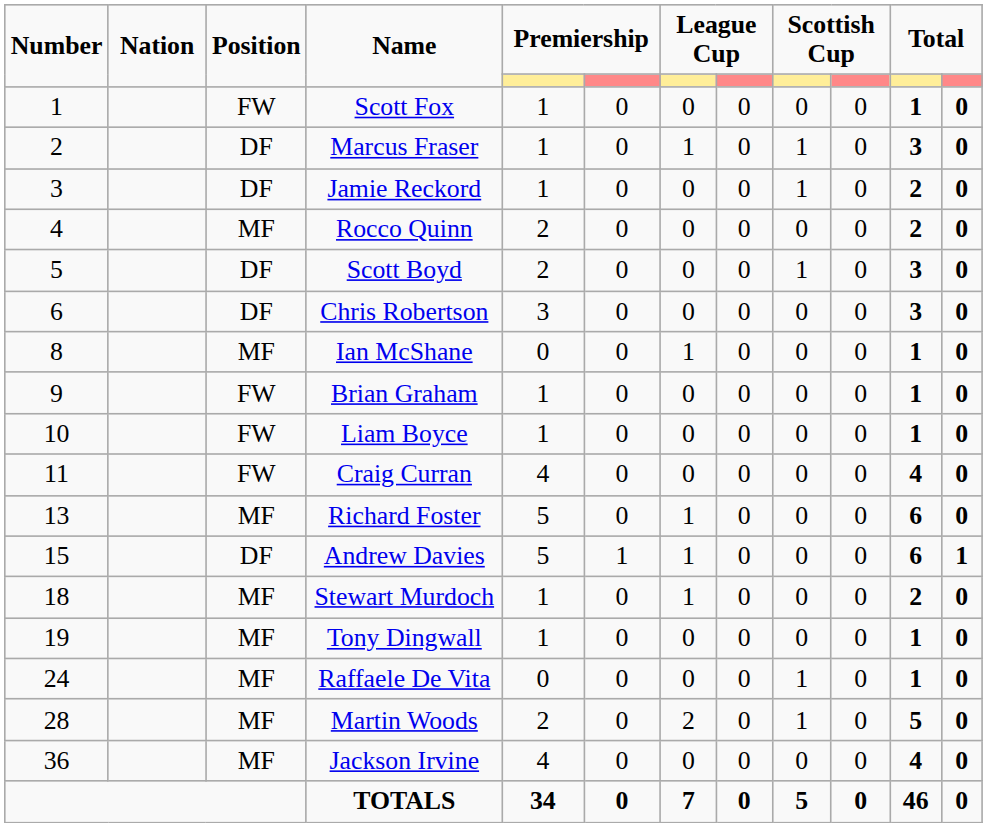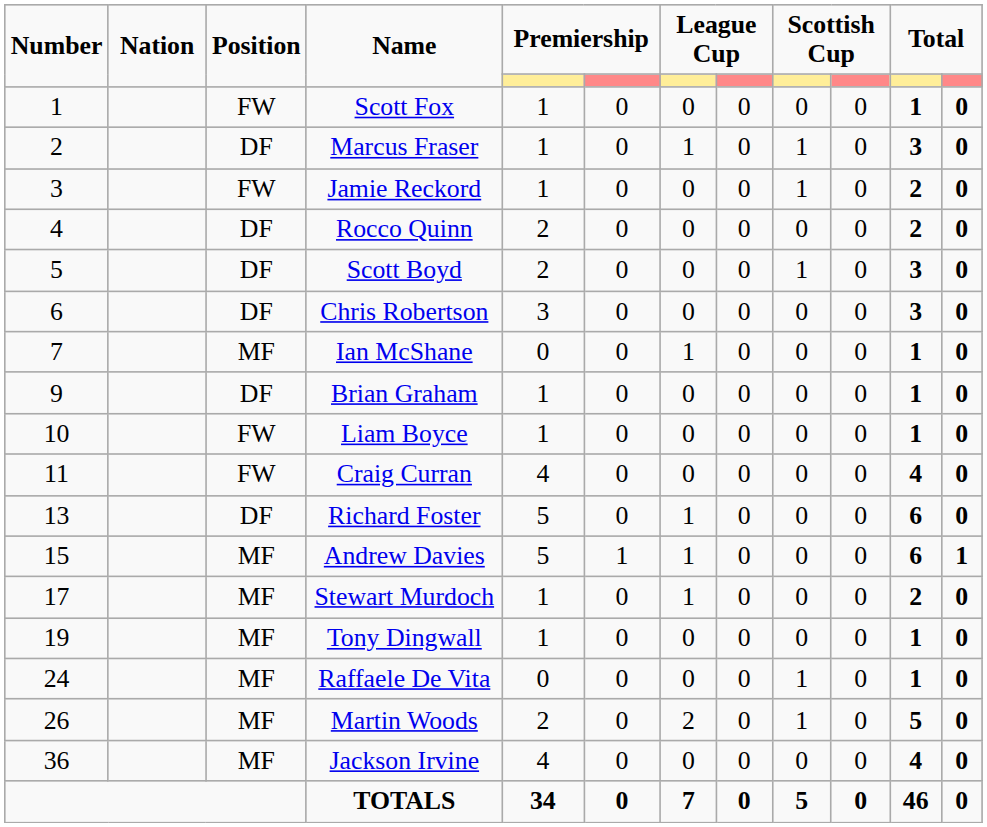Jamie Reckord | Position: DF -> FW
Rocco Quinn | Position: MF -> DF
Ian McShane | Number: 8 -> 7
Brian Graham | Position: FW -> DF
Richard Foster | Position: MF -> DF
Andrew Davies | Position: DF -> MF
Stewart Murdoch | Number: 18 -> 17
Martin Woods | Number: 28 -> 26
